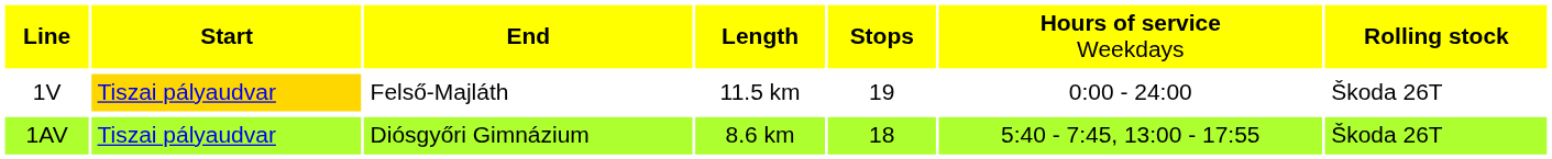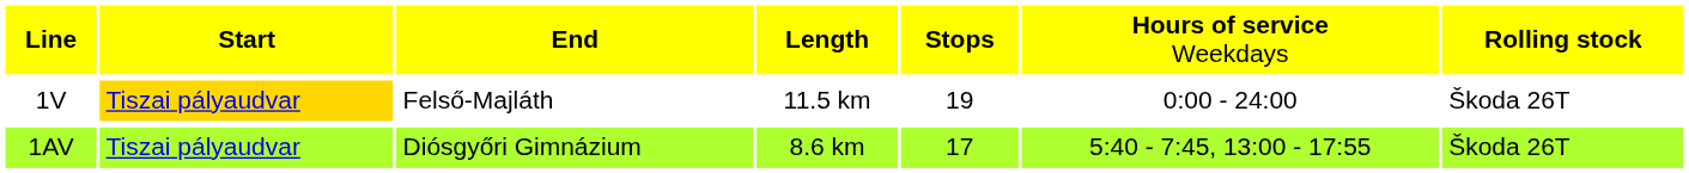1AV | column 5: 18 -> 17
